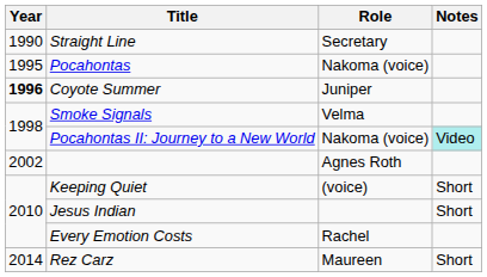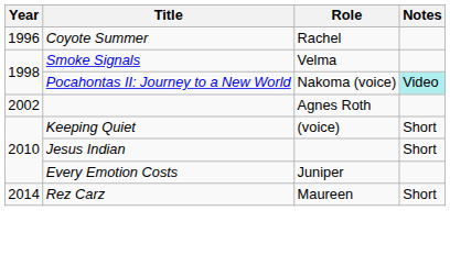- row: 1990 | Straight Line | Secretary
- row: 1995 | Pocahontas | Nakoma (voice)
Coyote Summer | Year: bold -> normal
Coyote Summer | Role: Juniper -> Rachel
Every Emotion Costs | Role: Rachel -> Juniper
